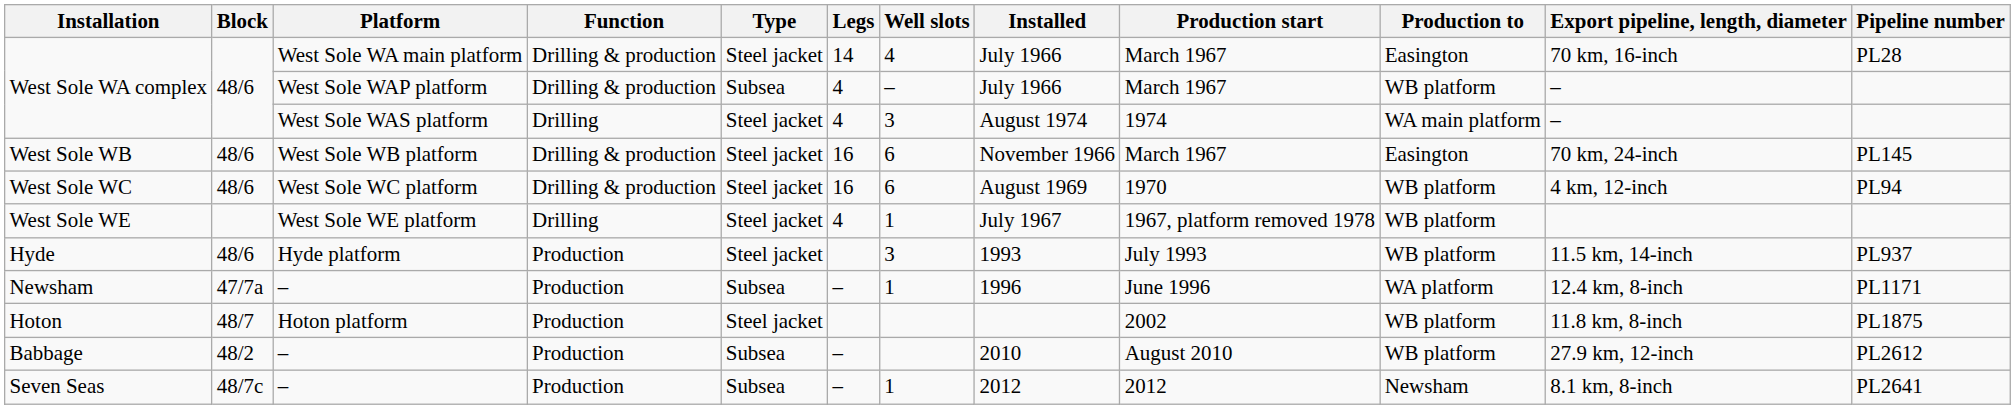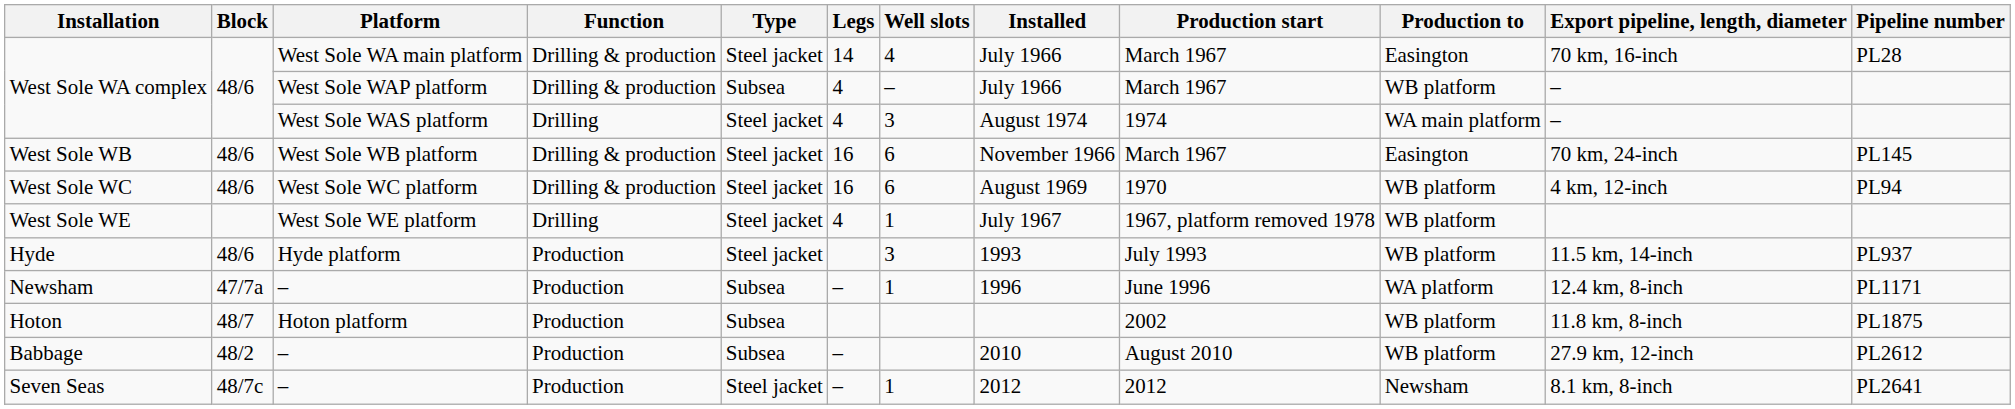Hoton | Type: Steel jacket -> Subsea
Seven Seas | Type: Subsea -> Steel jacket
